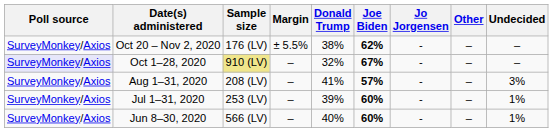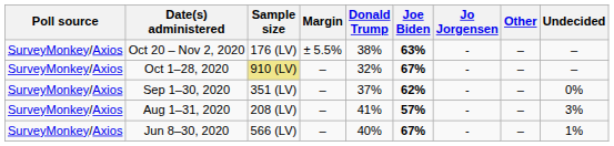Oct 20 – Nov 2, 2020 | Joe Biden: 62% -> 63%
Oct 1–28, 2020 | Poll source: lavender background -> no background
+ row: SurveyMonkey/Axios | Sep 1–30, 2020 | 351 (LV) | – | 37% | 62% | - | – | 0%
- row: SurveyMonkey/Axios | Jul 1–31, 2020 | 253 (LV) | – | 39% | 60% | - | – | 1%
Jun 8–30, 2020 | Joe Biden: 60% -> 67%
